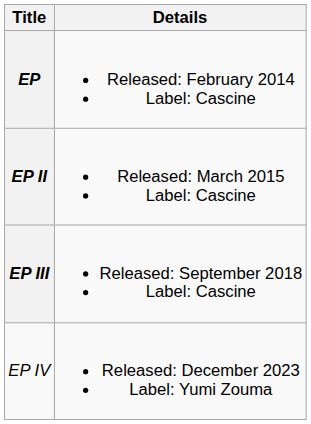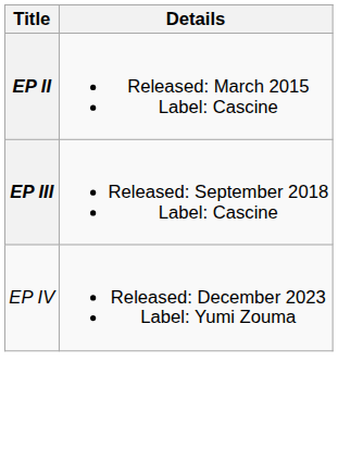- row: EP | Released: February 2014 Label: Cascine
